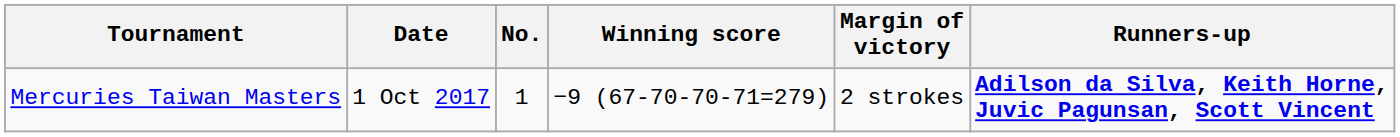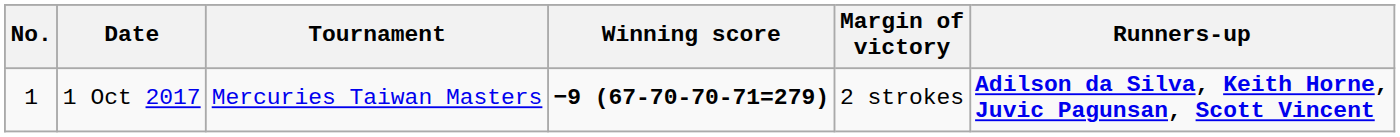columns swapped: No. <-> Tournament
1 Oct 2017 | Winning score: normal -> bold
